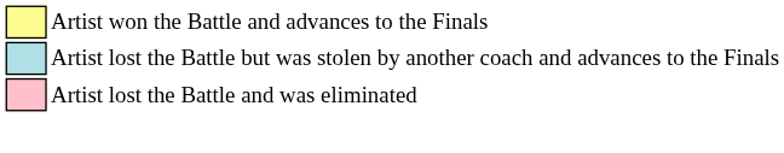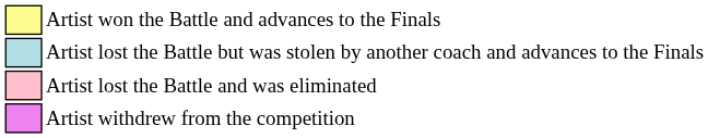+ row: Artist withdrew from the competition
